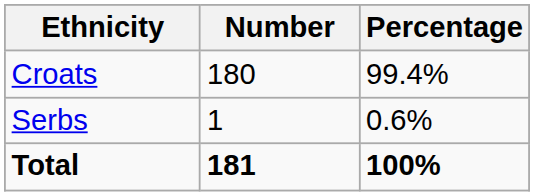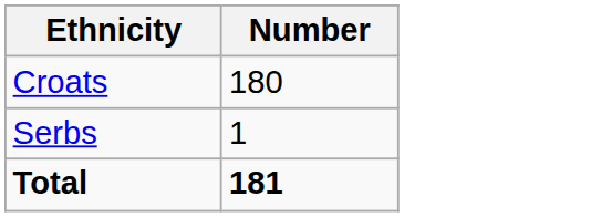- column: Percentage | 99.4% | 0.6% | 100%
